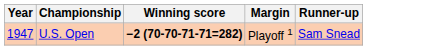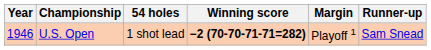+ column: 54 holes | 1 shot lead
U.S. Open | Year: 1947 -> 1946
